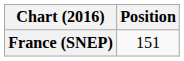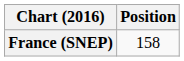France (SNEP) | Position: 151 -> 158
